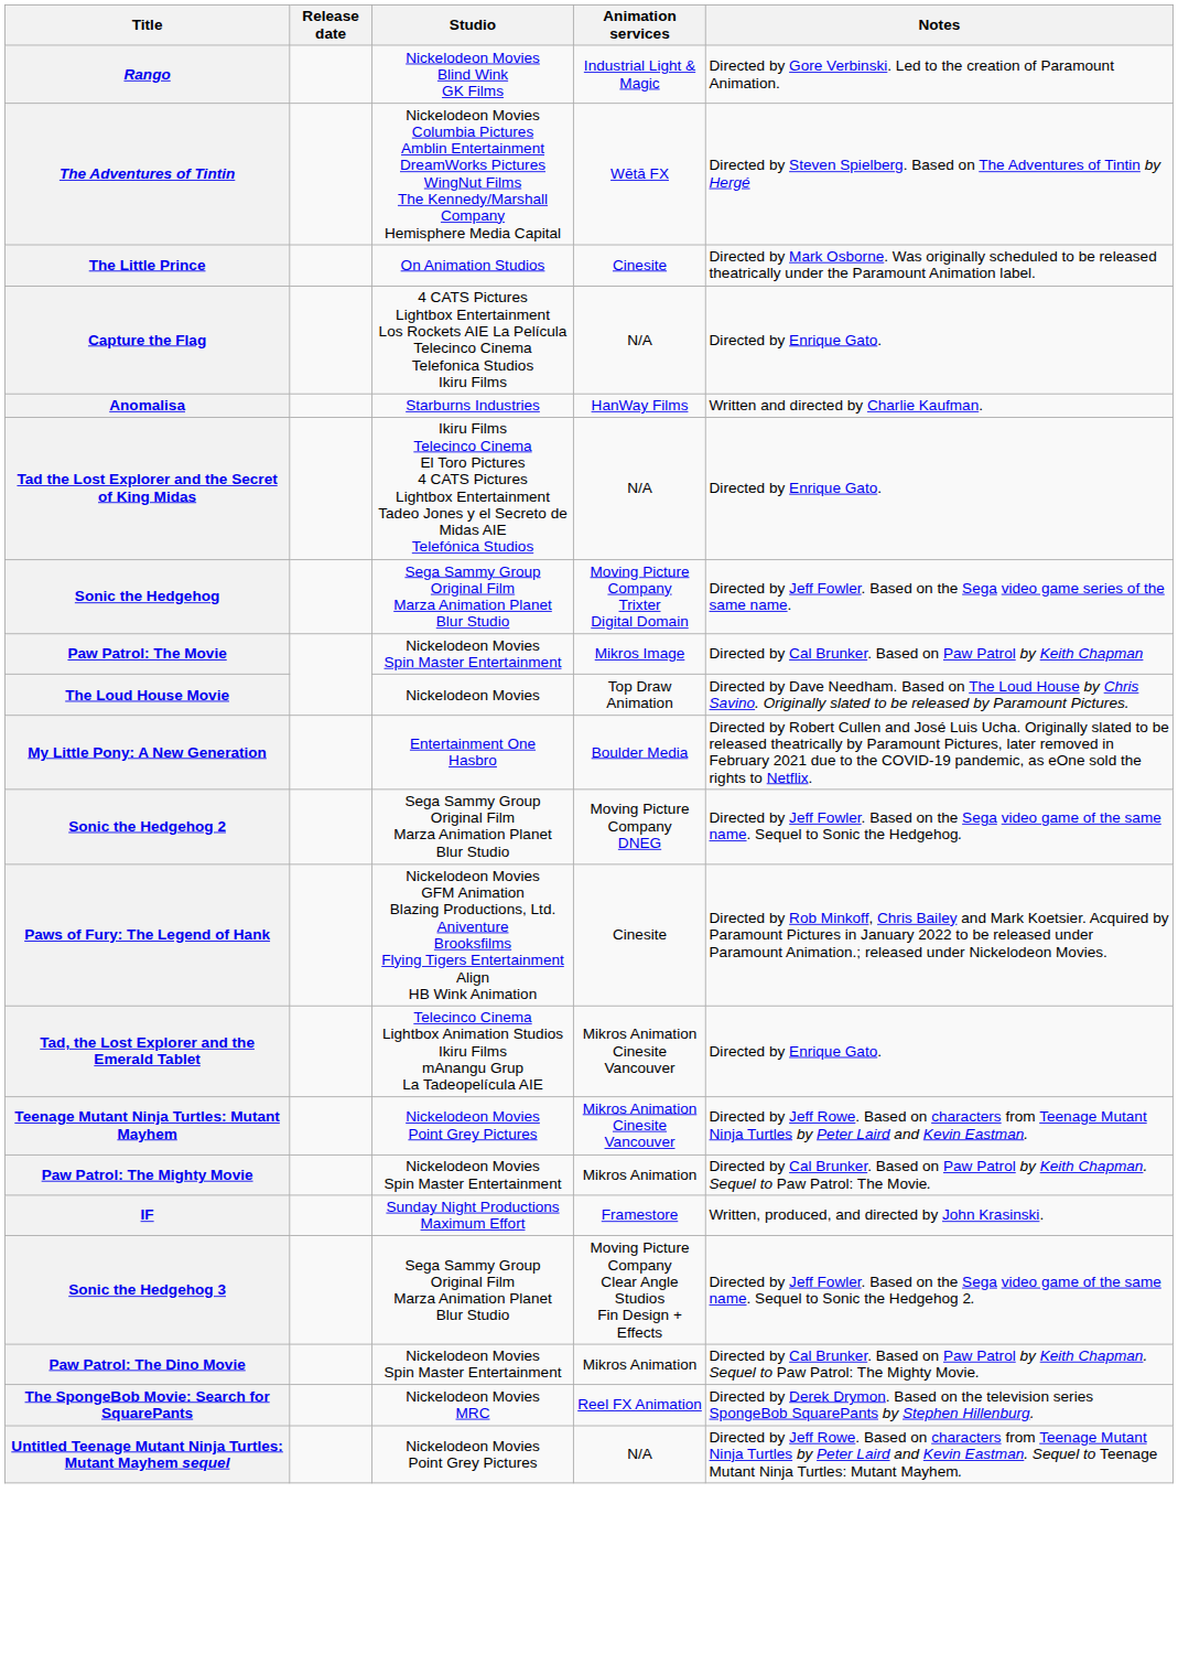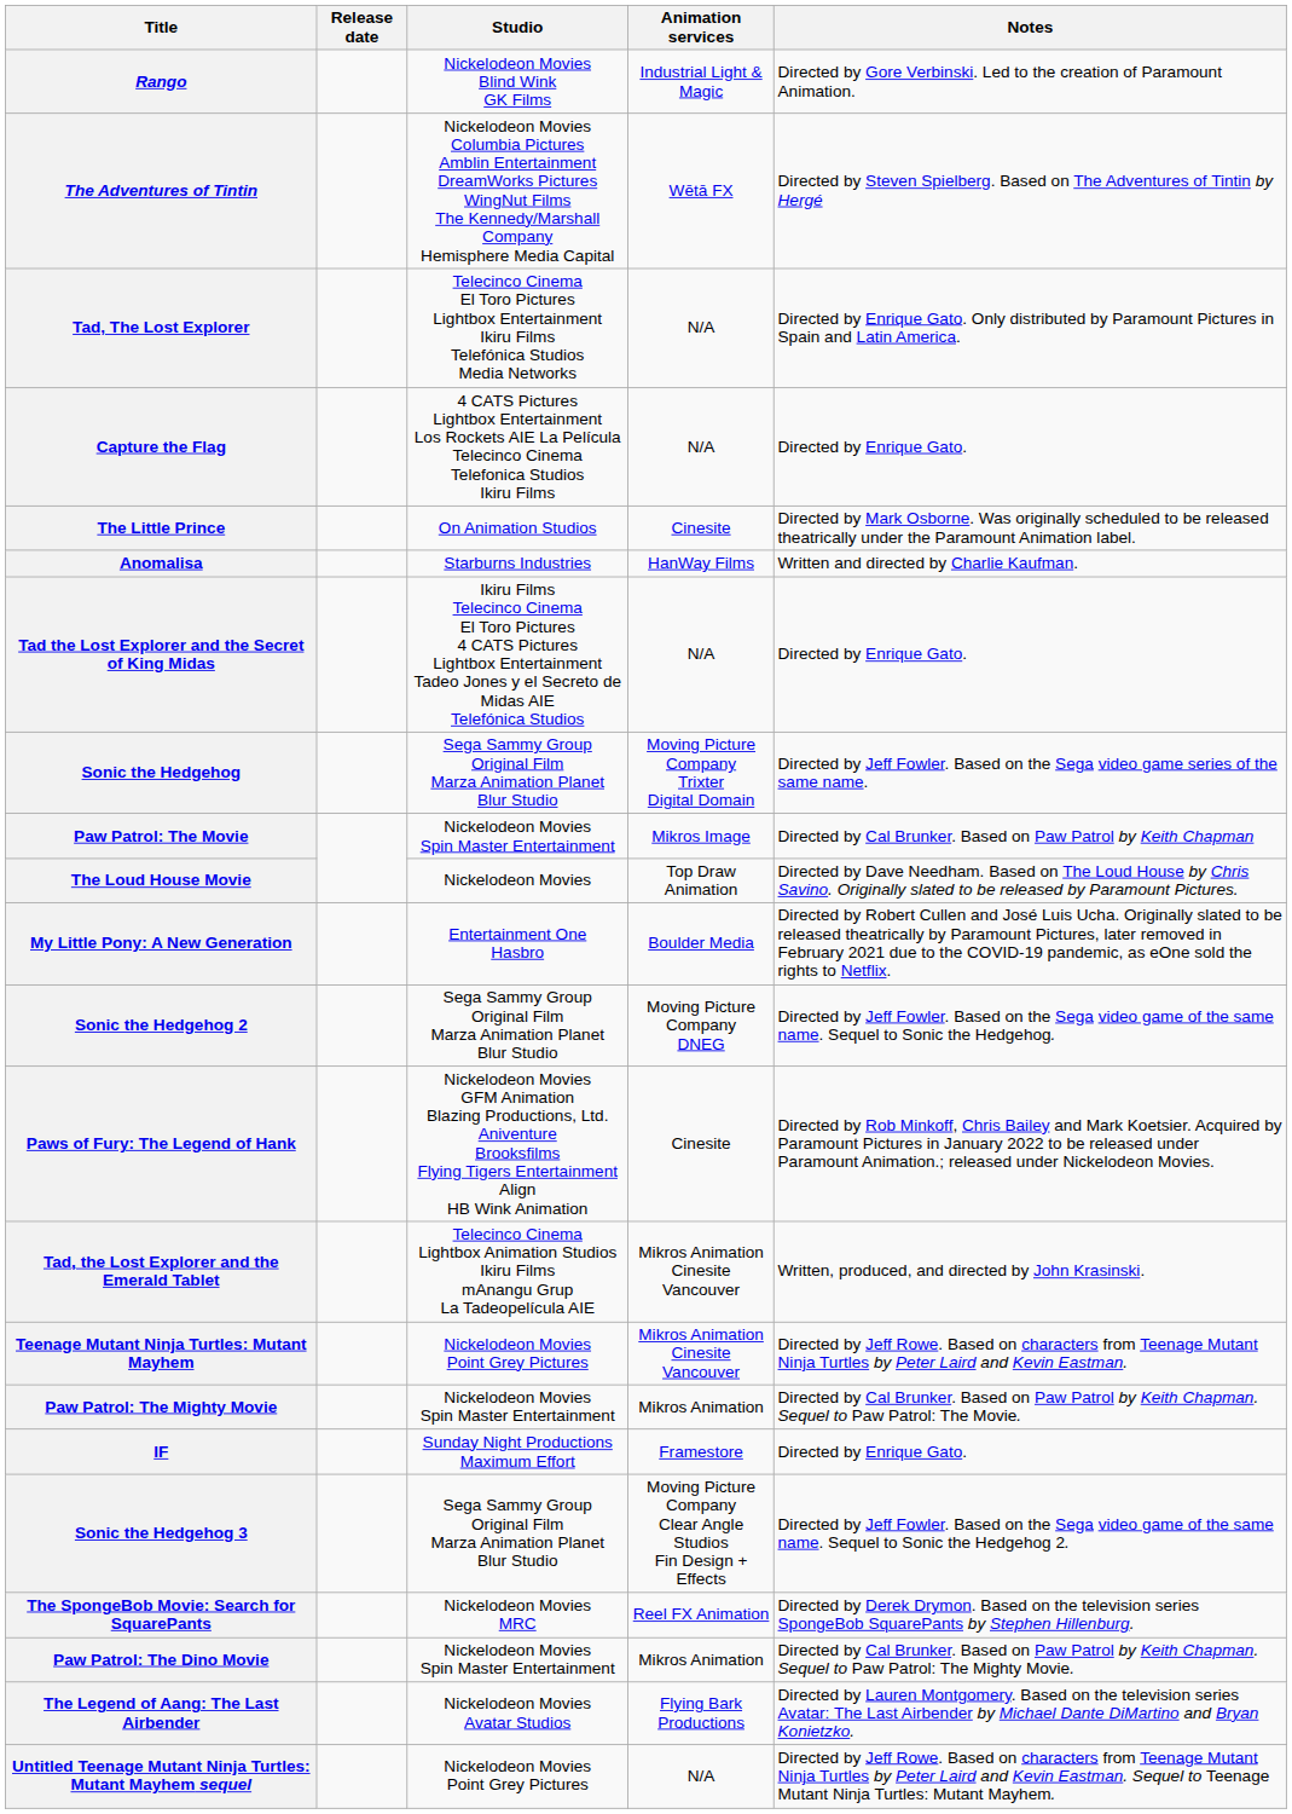+ row: Tad, The Lost Explorer | Telecinco Cinema El Toro Pictures Lightbox Entertainment Ikiru Films Telefónica Studios Media Networks | N/A | Directed by Enrique Gato. Only distributed by Paramount Pictures in Spain and Latin America.
rows swapped: The Little Prince <-> Capture the Flag
Tad, the Lost Explorer and the Emerald Tablet | Notes: Directed by Enrique Gato. -> Written, produced, and directed by John Krasinski.
IF | Notes: Written, produced, and directed by John Krasinski. -> Directed by Enrique Gato.
rows swapped: The SpongeBob Movie: Search for SquarePants <-> Paw Patrol: The Dino Movie
+ row: The Legend of Aang: The Last Airbender | Nickelodeon Movies Avatar Studios | Flying Bark Productions | Directed by Lauren Montgomery. Based on the television series Avatar: The Last Airbender by Michael Dante DiMartino and Bryan Konietzko.
